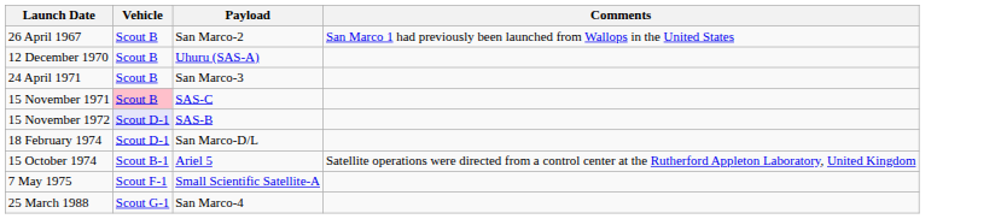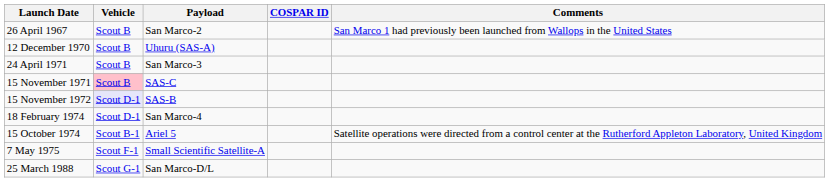+ column: COSPAR ID
18 February 1974 | Payload: San Marco-D/L -> San Marco-4
25 March 1988 | Payload: San Marco-4 -> San Marco-D/L
